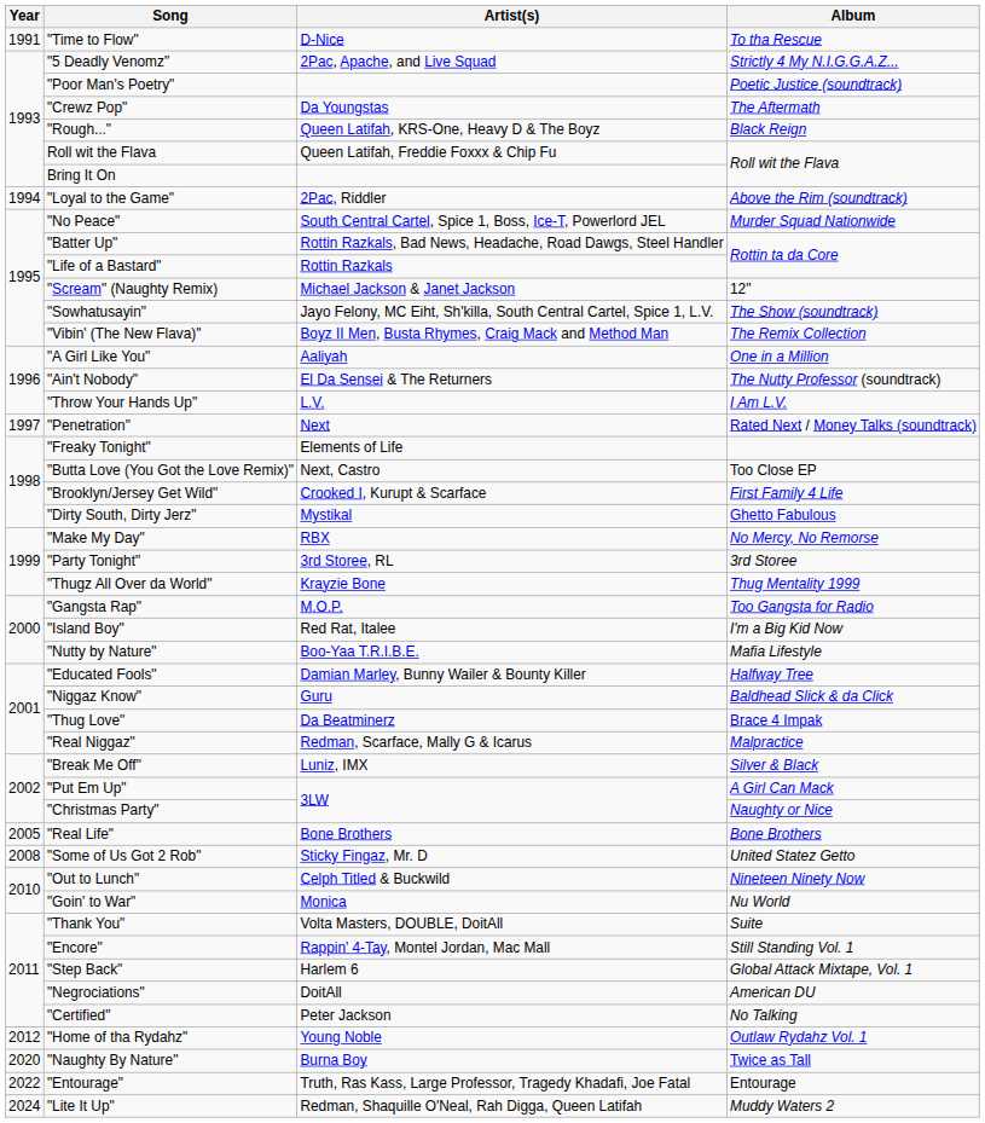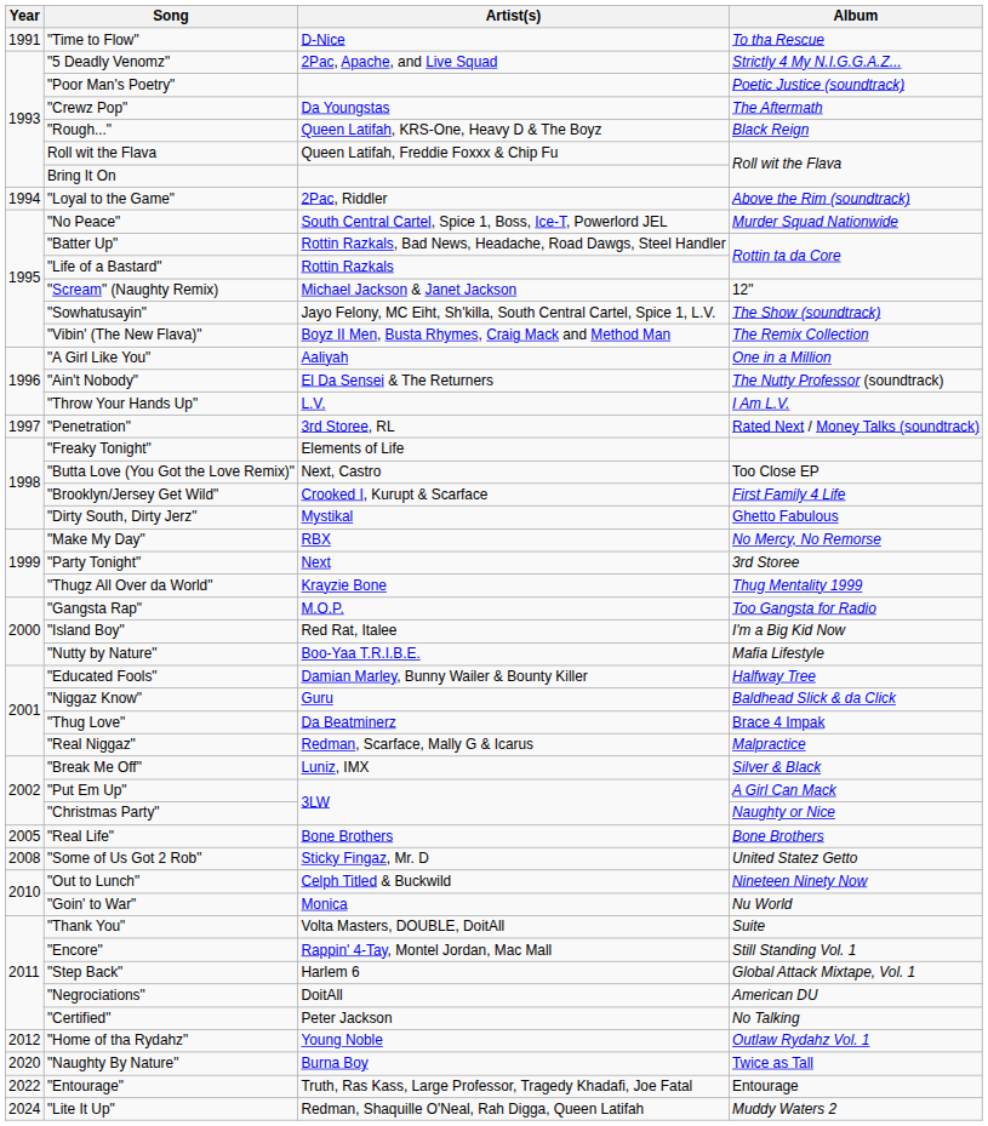"Penetration" | Artist(s): Next -> 3rd Storee, RL
"Party Tonight" | Artist(s): 3rd Storee, RL -> Next
